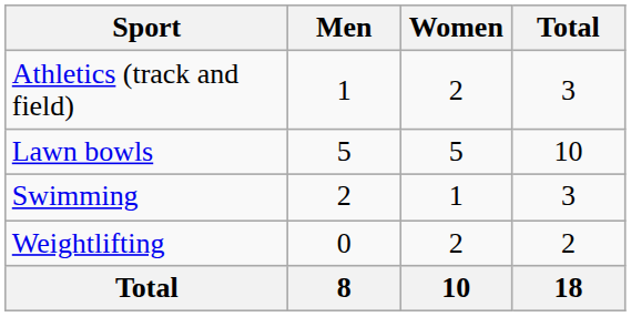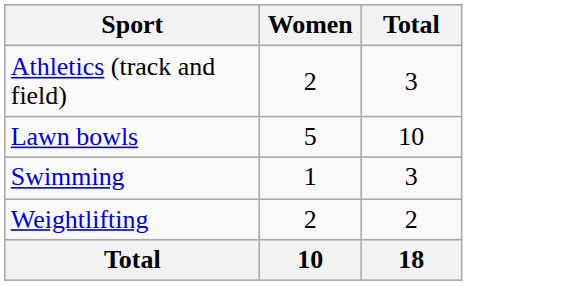- column: Men | 1 | 5 | 2 | 0 | 8
